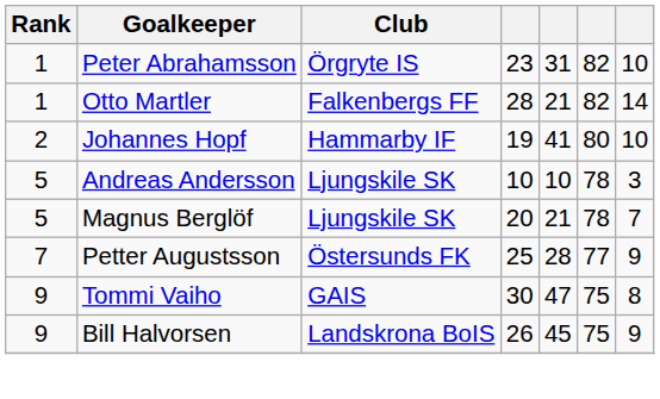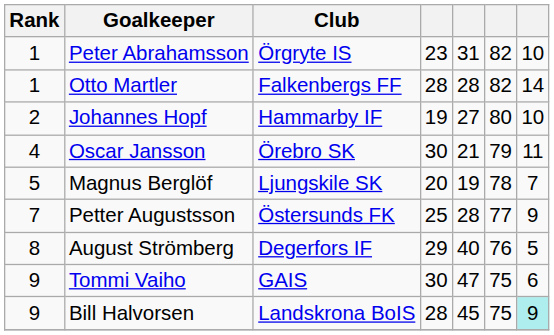Otto Martler | column 5: 21 -> 28
Johannes Hopf | column 5: 41 -> 27
+ row: 4 | Oscar Jansson | Örebro SK | 30 | 21 | 79 | 11
- row: 5 | Andreas Andersson | Ljungskile SK | 10 | 10 | 78 | 3
Magnus Berglöf | column 5: 21 -> 19
+ row: 8 | August Strömberg | Degerfors IF | 29 | 40 | 76 | 5
Tommi Vaiho | column 7: 8 -> 6
Bill Halvorsen | column 4: 26 -> 28
Bill Halvorsen | column 7: no background -> paleturquoise background
